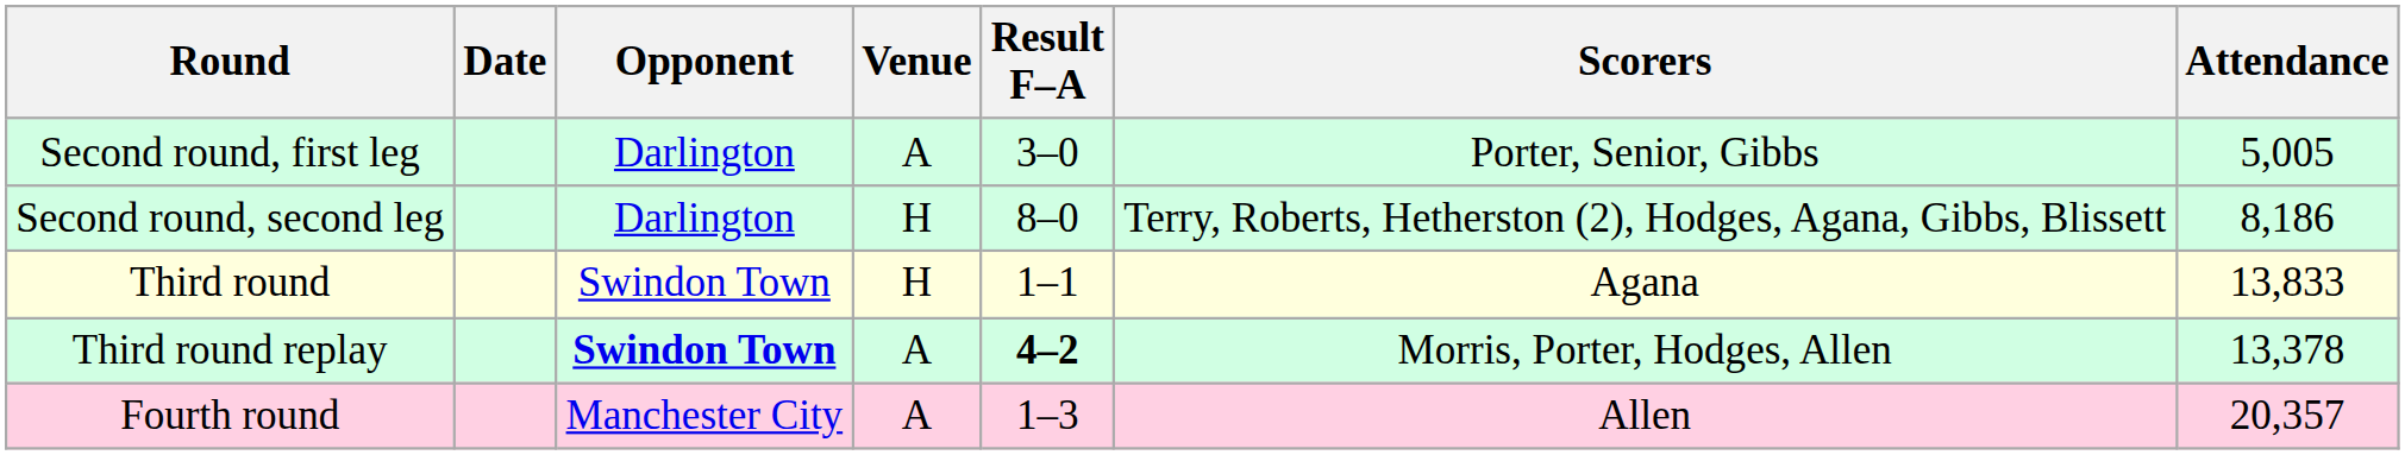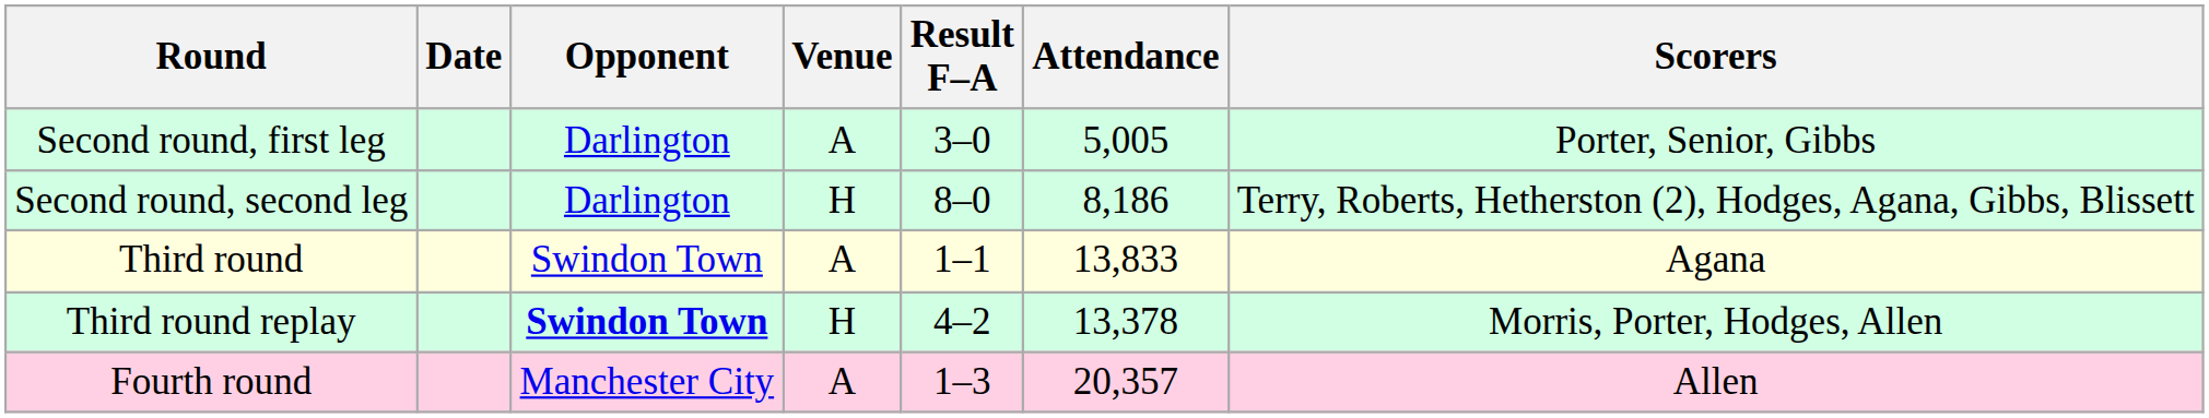columns swapped: Scorers <-> Attendance
Third round | Venue: H -> A
Third round replay | Venue: A -> H
Third round replay | Result F–A: bold -> normal
